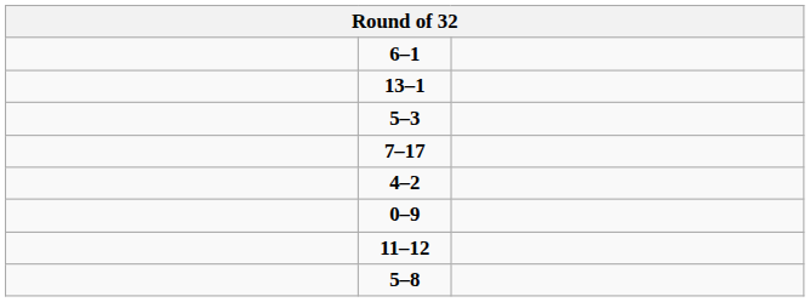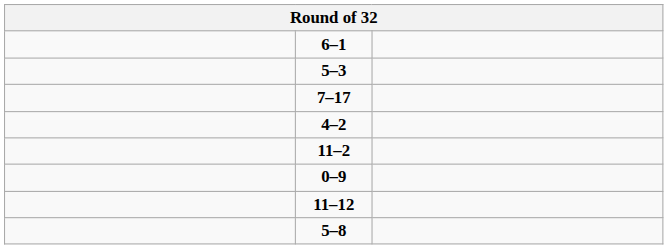- row: 13–1
+ row: 11–2
